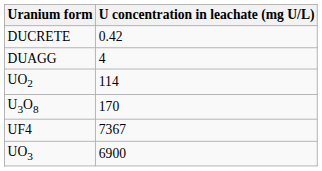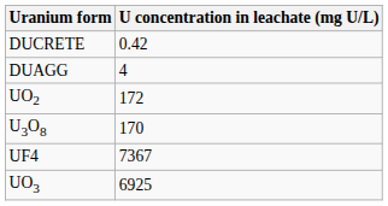UO2 | U concentration in leachate (mg U/L): 114 -> 172
UO3 | U concentration in leachate (mg U/L): 6900 -> 6925
